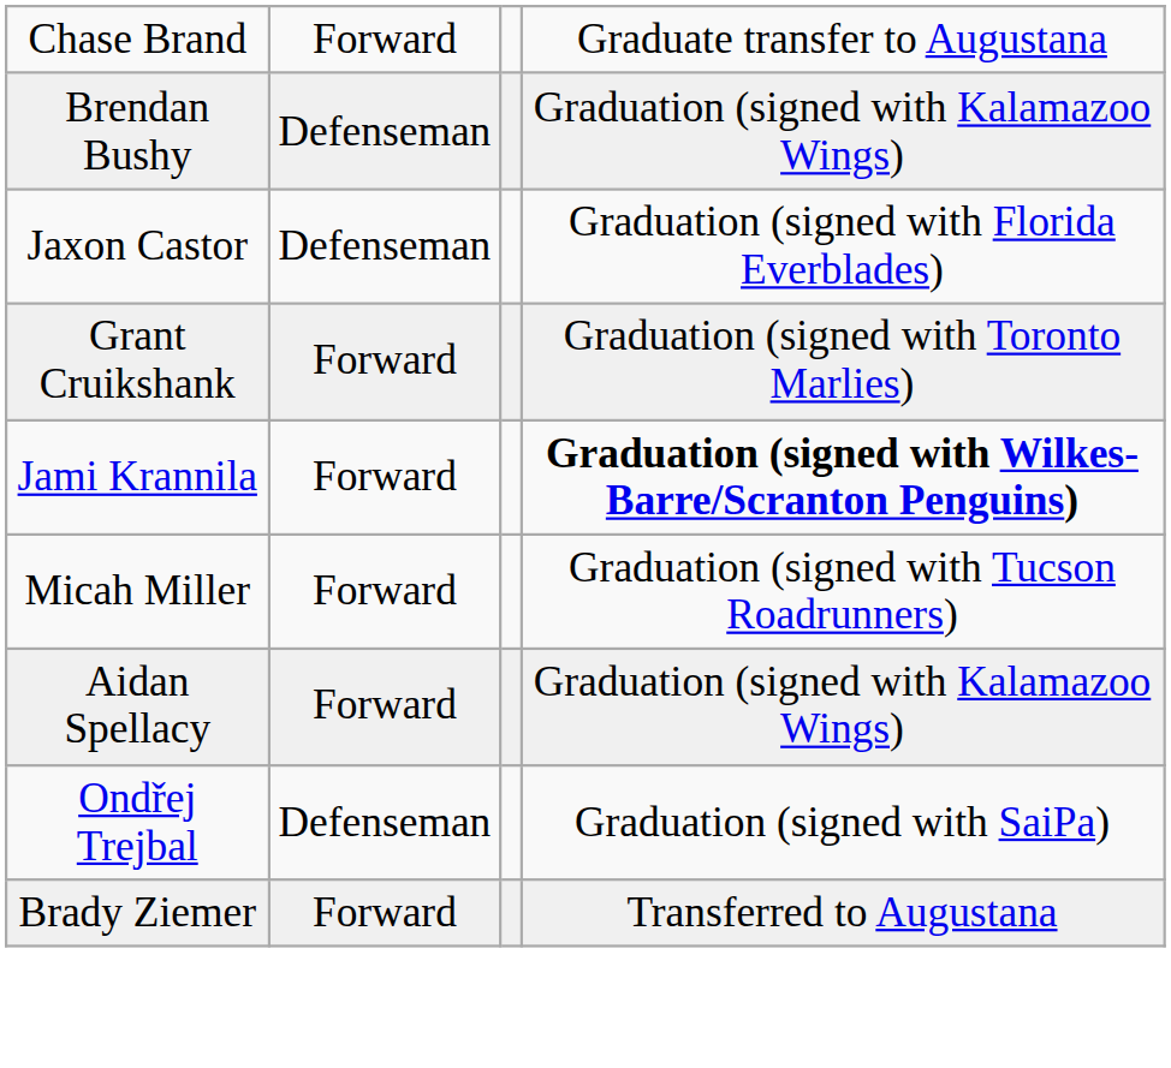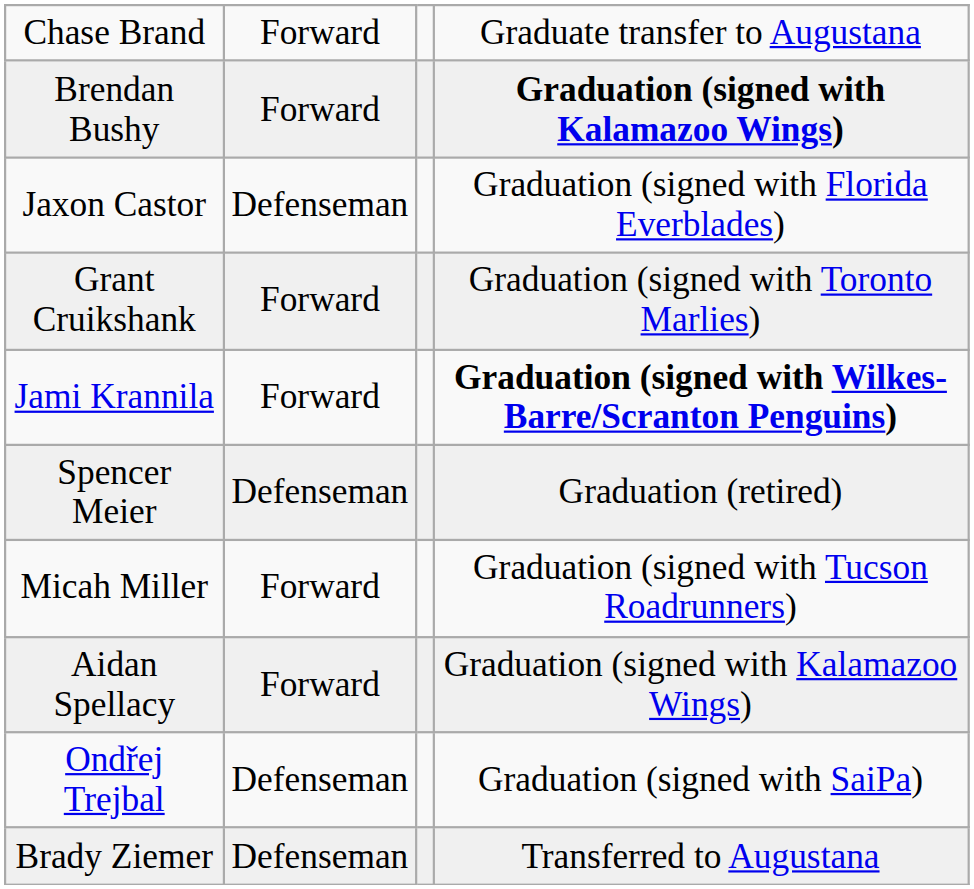Brendan Bushy | column 2: Defenseman -> Forward
Brendan Bushy | column 4: normal -> bold
+ row: Spencer Meier | Defenseman | Graduation (retired)
Brady Ziemer | column 2: Forward -> Defenseman
